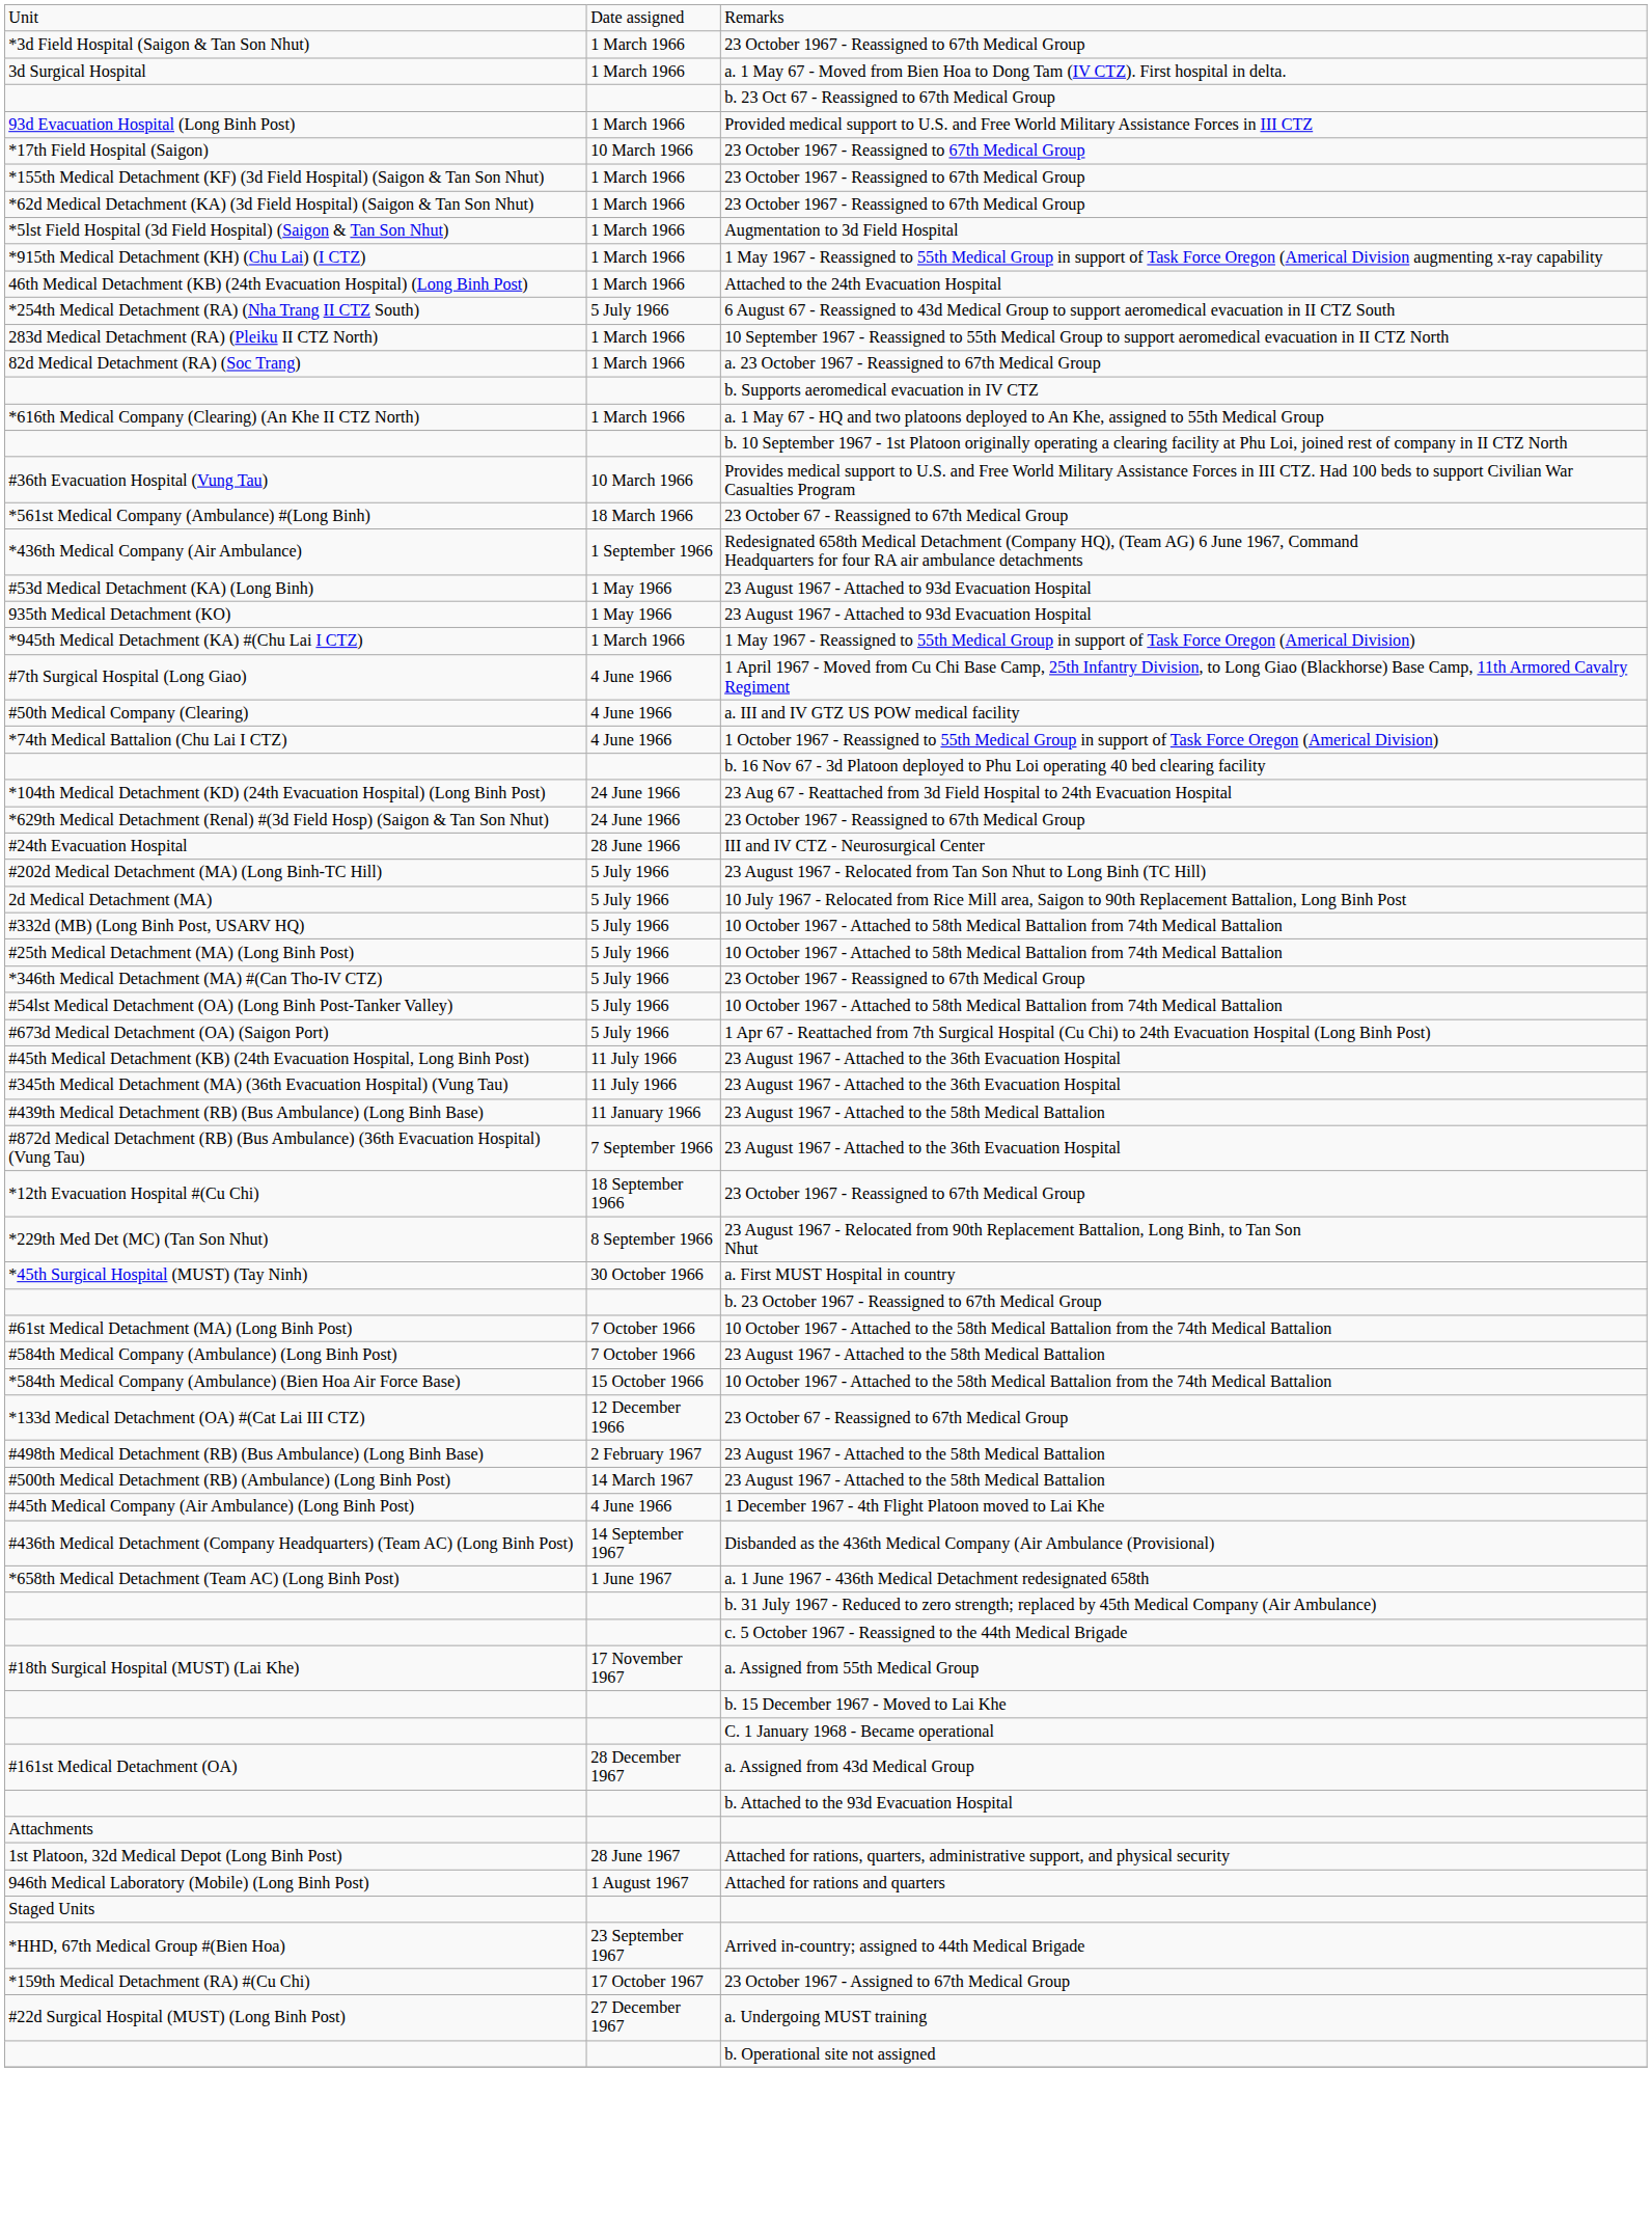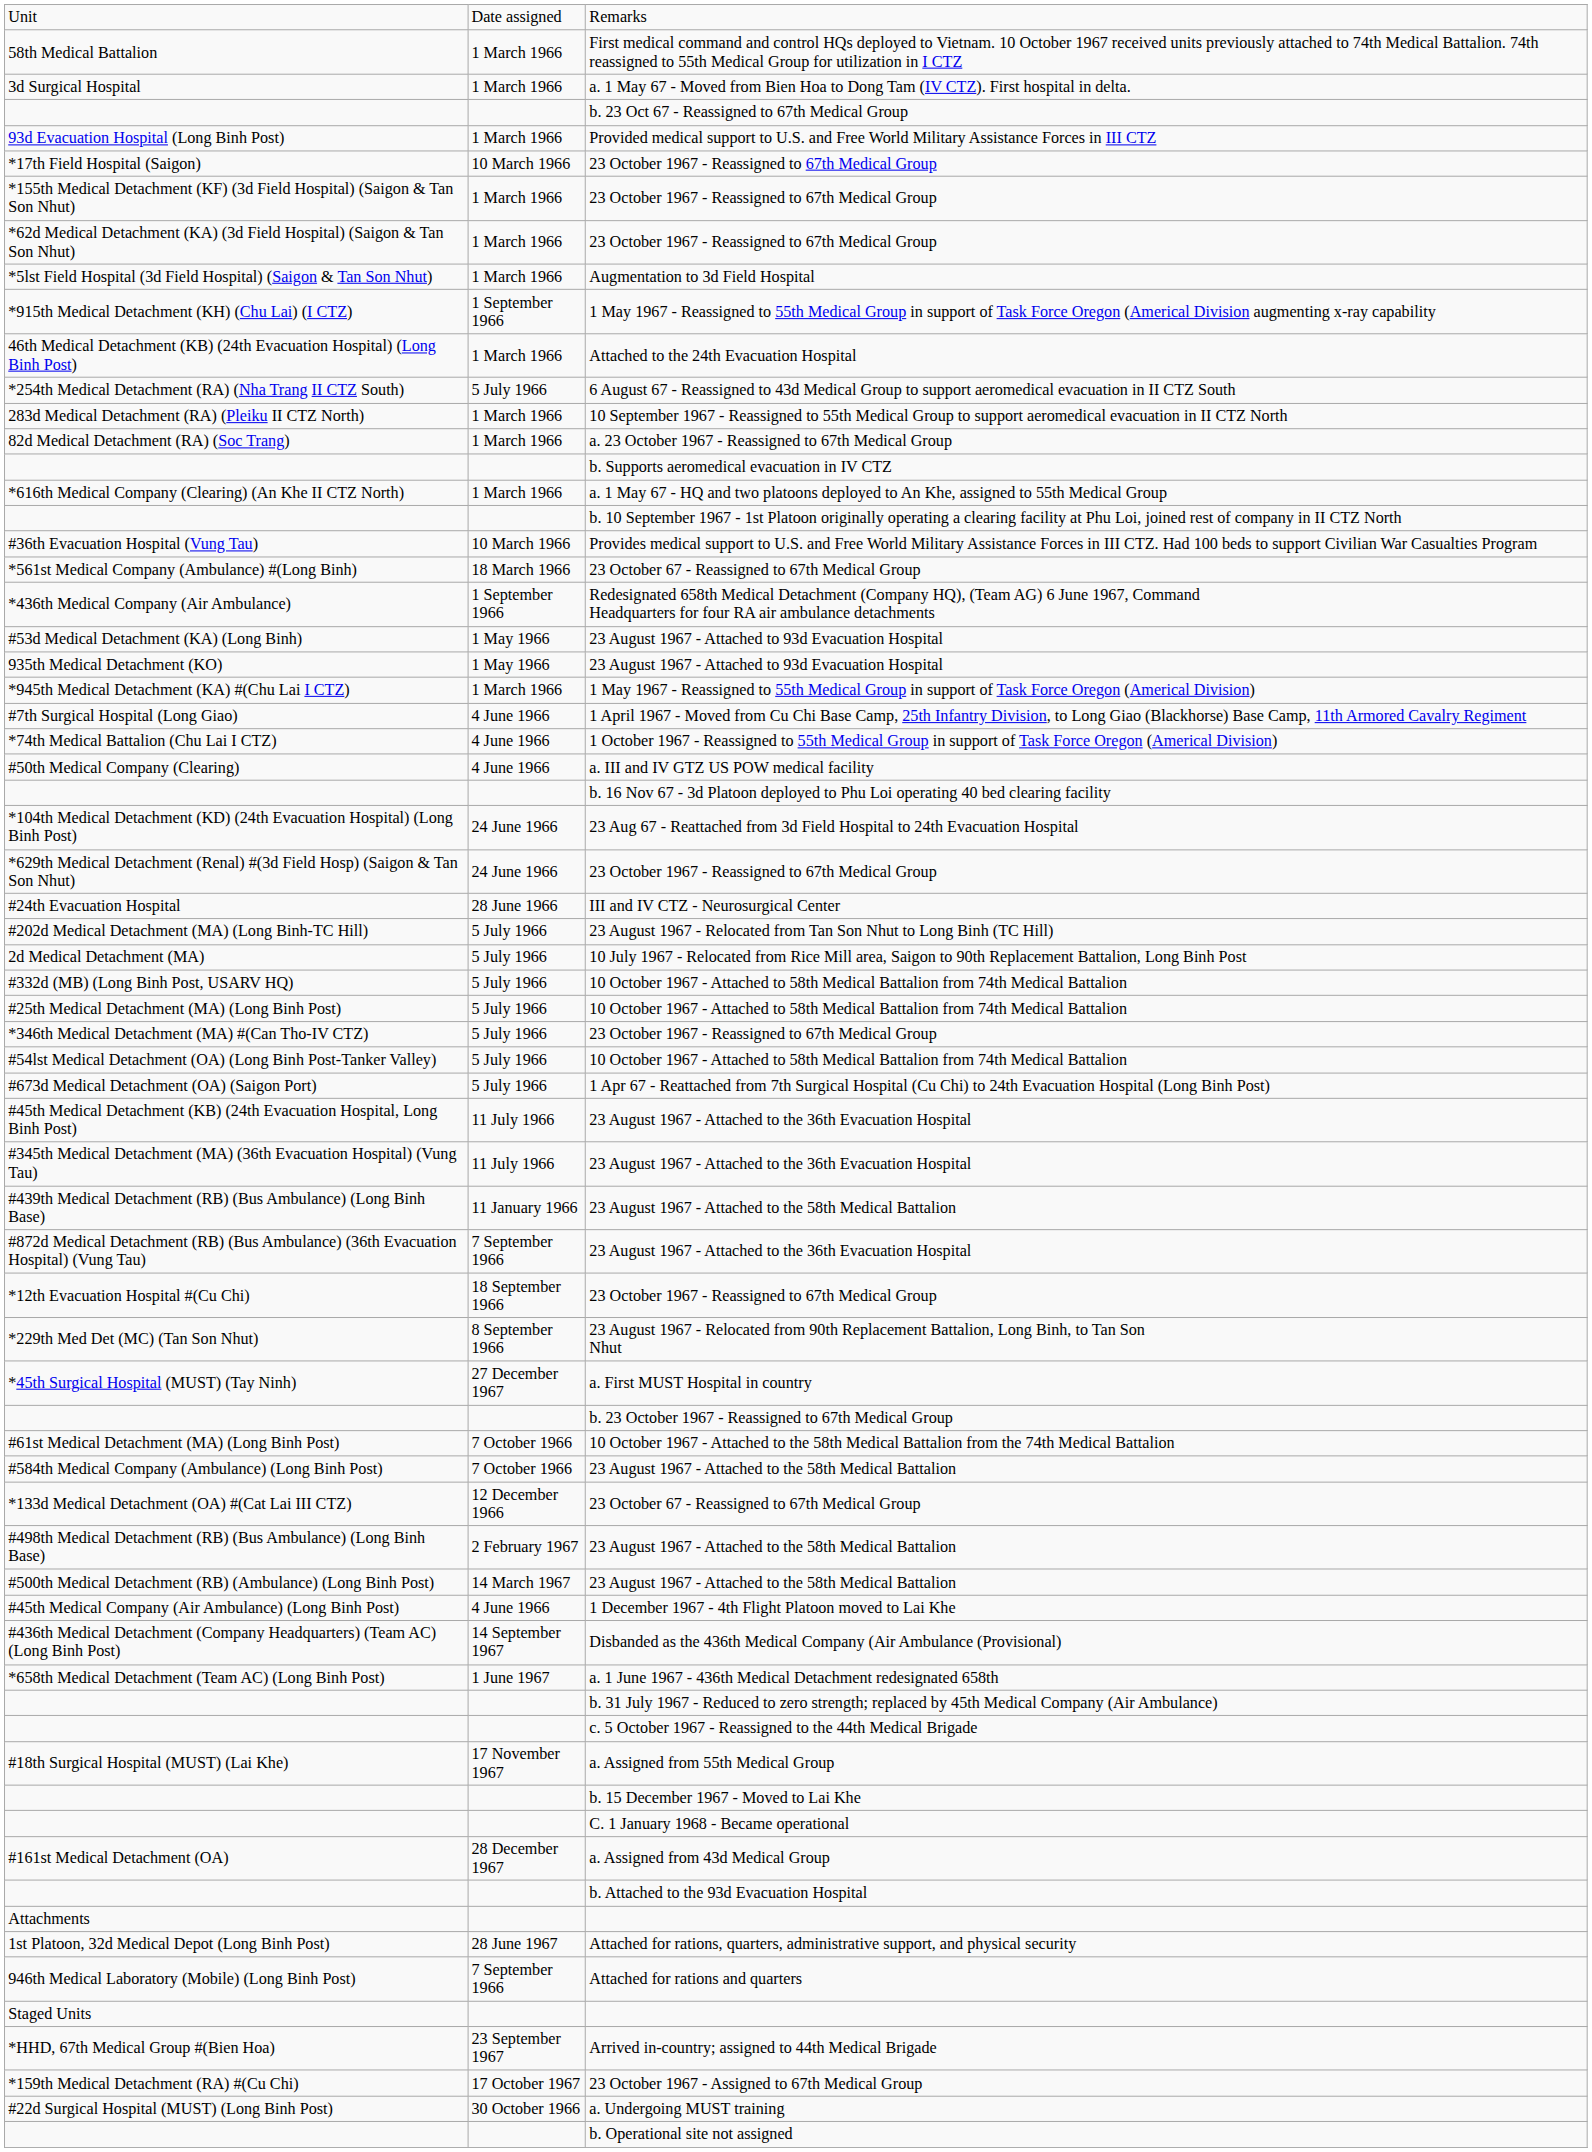+ row: 58th Medical Battalion | 1 March 1966 | First medical command and control HQs deployed to Vietnam. 10 October 1967 received units previously attached to 74th Medical Battalion. 74th reassigned to 55th Medical Group for utilization in I CTZ
- row: *3d Field Hospital (Saigon & Tan Son Nhut) | 1 March 1966 | 23 October 1967 - Reassigned to 67th Medical Group
*915th Medical Detachment (KH) (Chu Lai) (I CTZ) | column 2: 1 March 1966 -> 1 September 1966
rows swapped: *74th Medical Battalion (Chu Lai I CTZ) <-> #50th Medical Company (Clearing)
*45th Surgical Hospital (MUST) (Tay Ninh) | column 2: 30 October 1966 -> 27 December 1967
- row: *584th Medical Company (Ambulance) (Bien Hoa Air Force Base) | 15 October 1966 | 10 October 1967 - Attached to the 58th Medical Battalion from the 74th Medical Battalion
946th Medical Laboratory (Mobile) (Long Binh Post) | column 2: 1 August 1967 -> 7 September 1966
#22d Surgical Hospital (MUST) (Long Binh Post) | column 2: 27 December 1967 -> 30 October 1966
